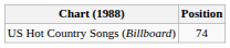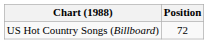US Hot Country Songs (Billboard) | Position: 74 -> 72
